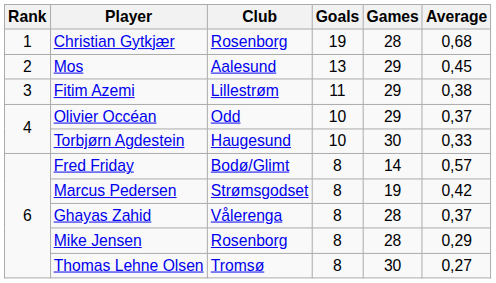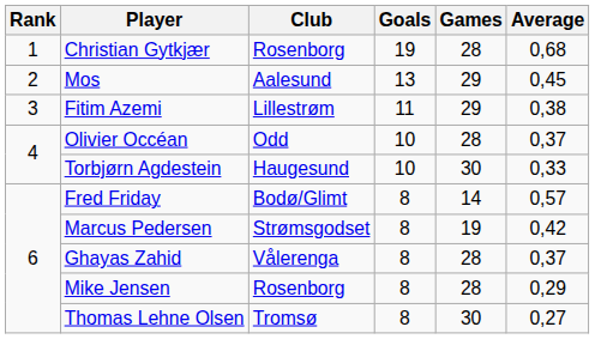Olivier Occéan | Games: 29 -> 28
